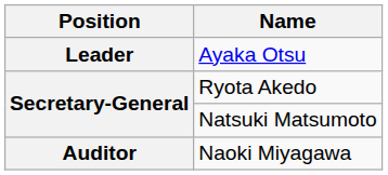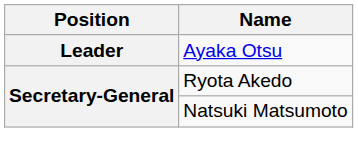- row: Auditor | Naoki Miyagawa
